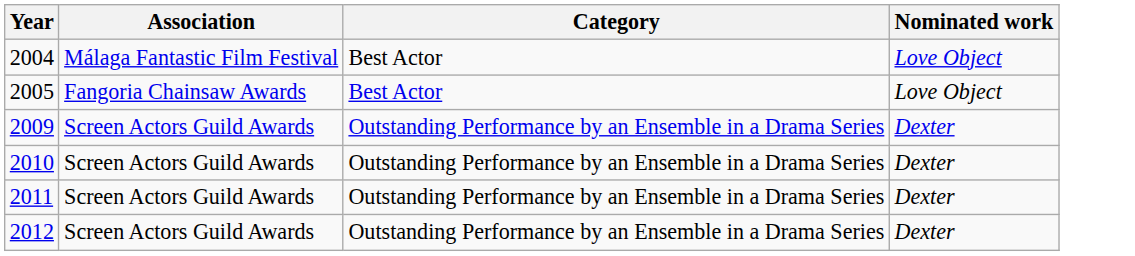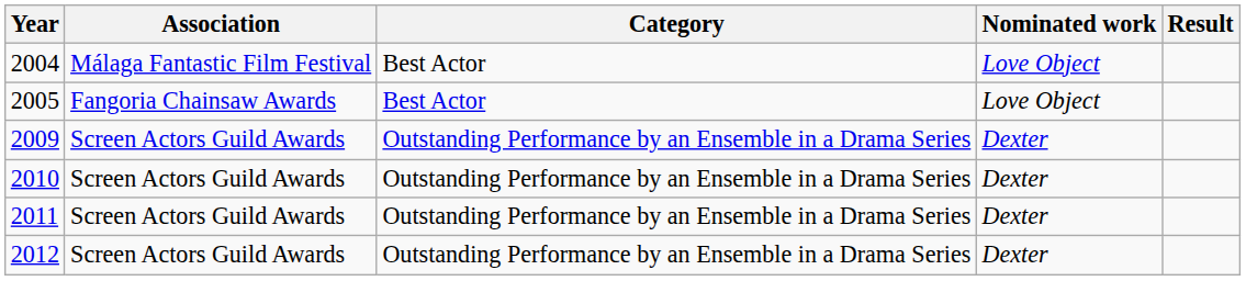+ column: Result
